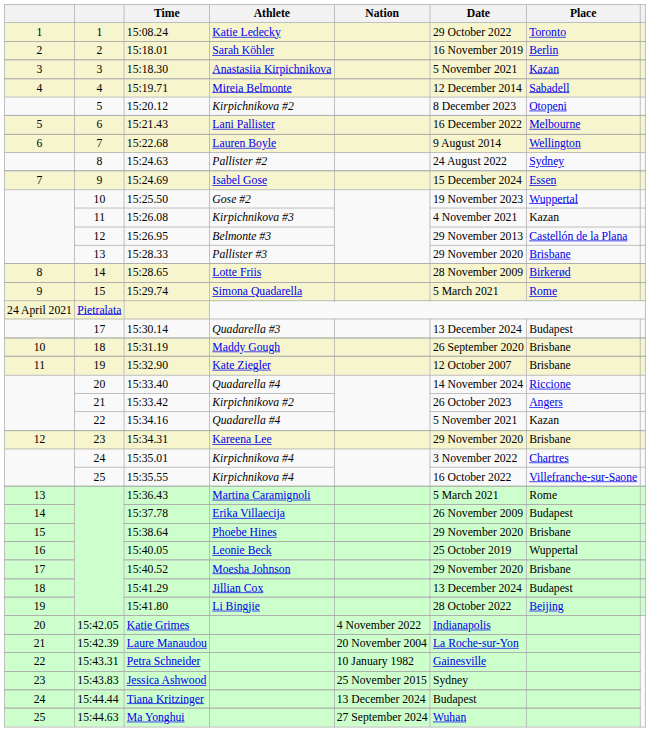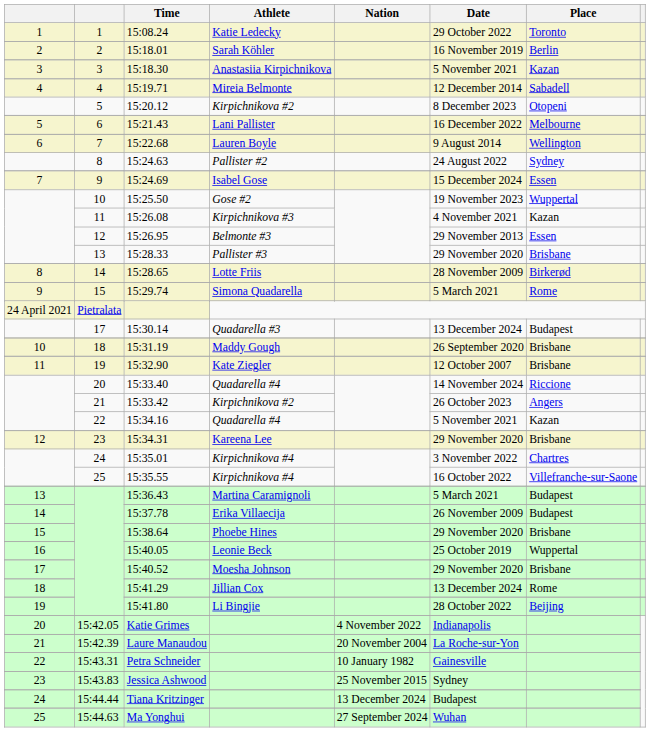15:26.95 | Place: Castellón de la Plana -> Essen
15:36.43 | Place: Rome -> Budapest
15:41.29 | Place: Budapest -> Rome
